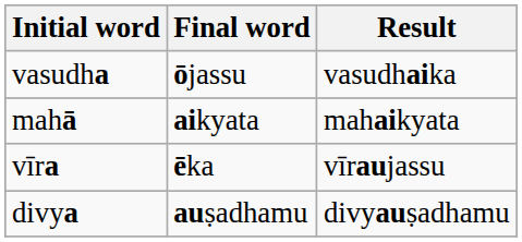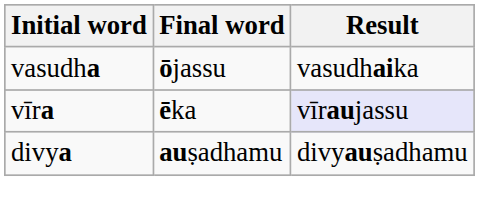- row: mahā | aikyata | mahaikyata
vīra | Result: no background -> lavender background
